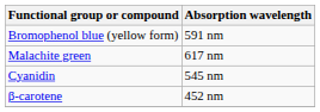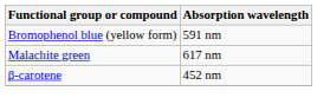- row: Cyanidin | 545 nm
